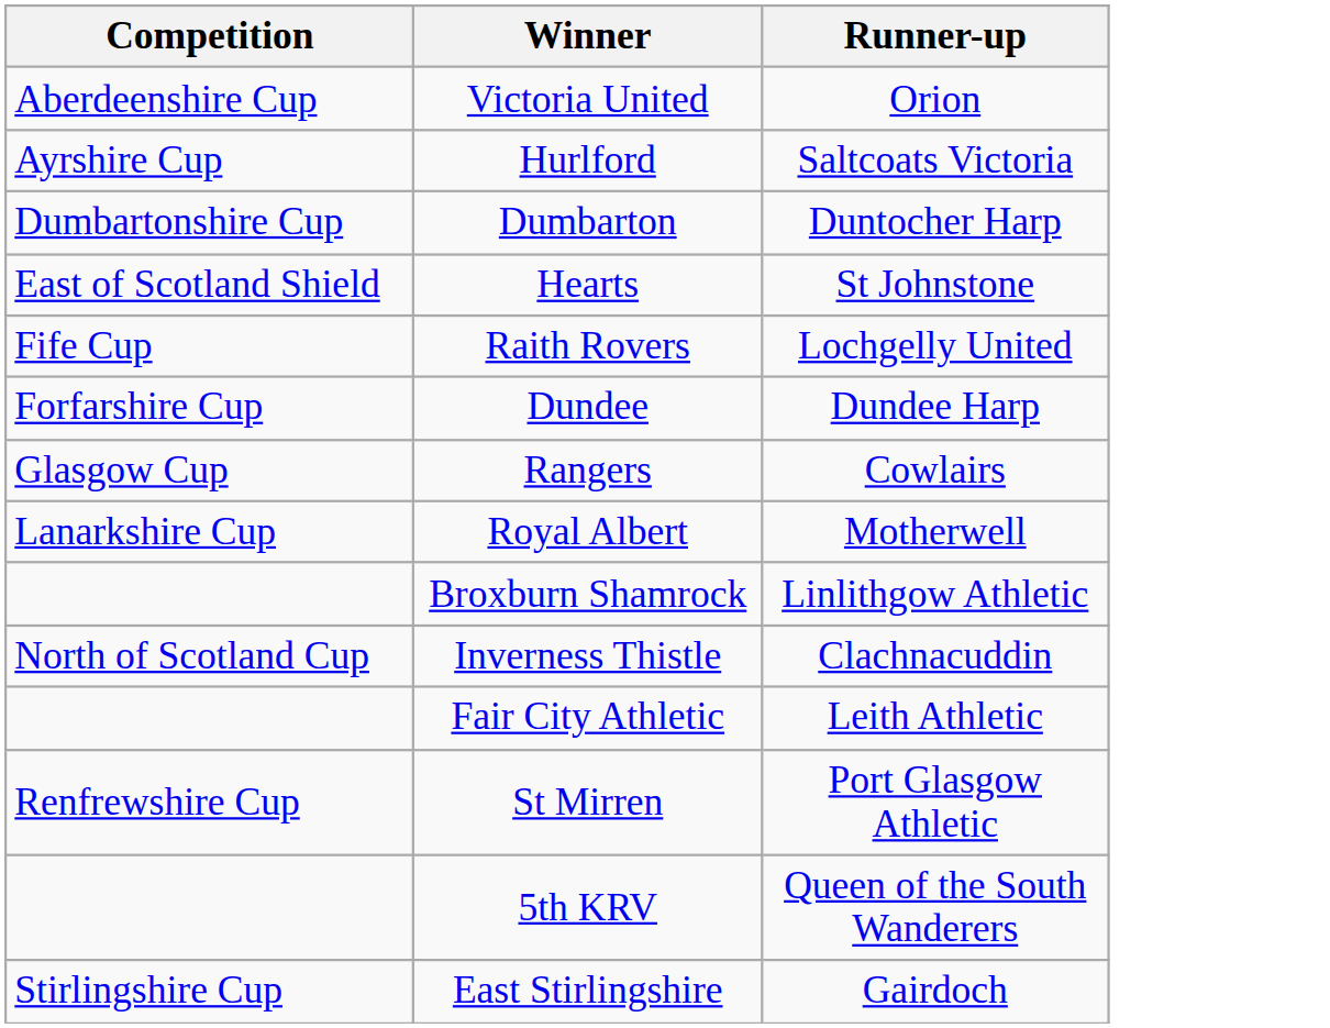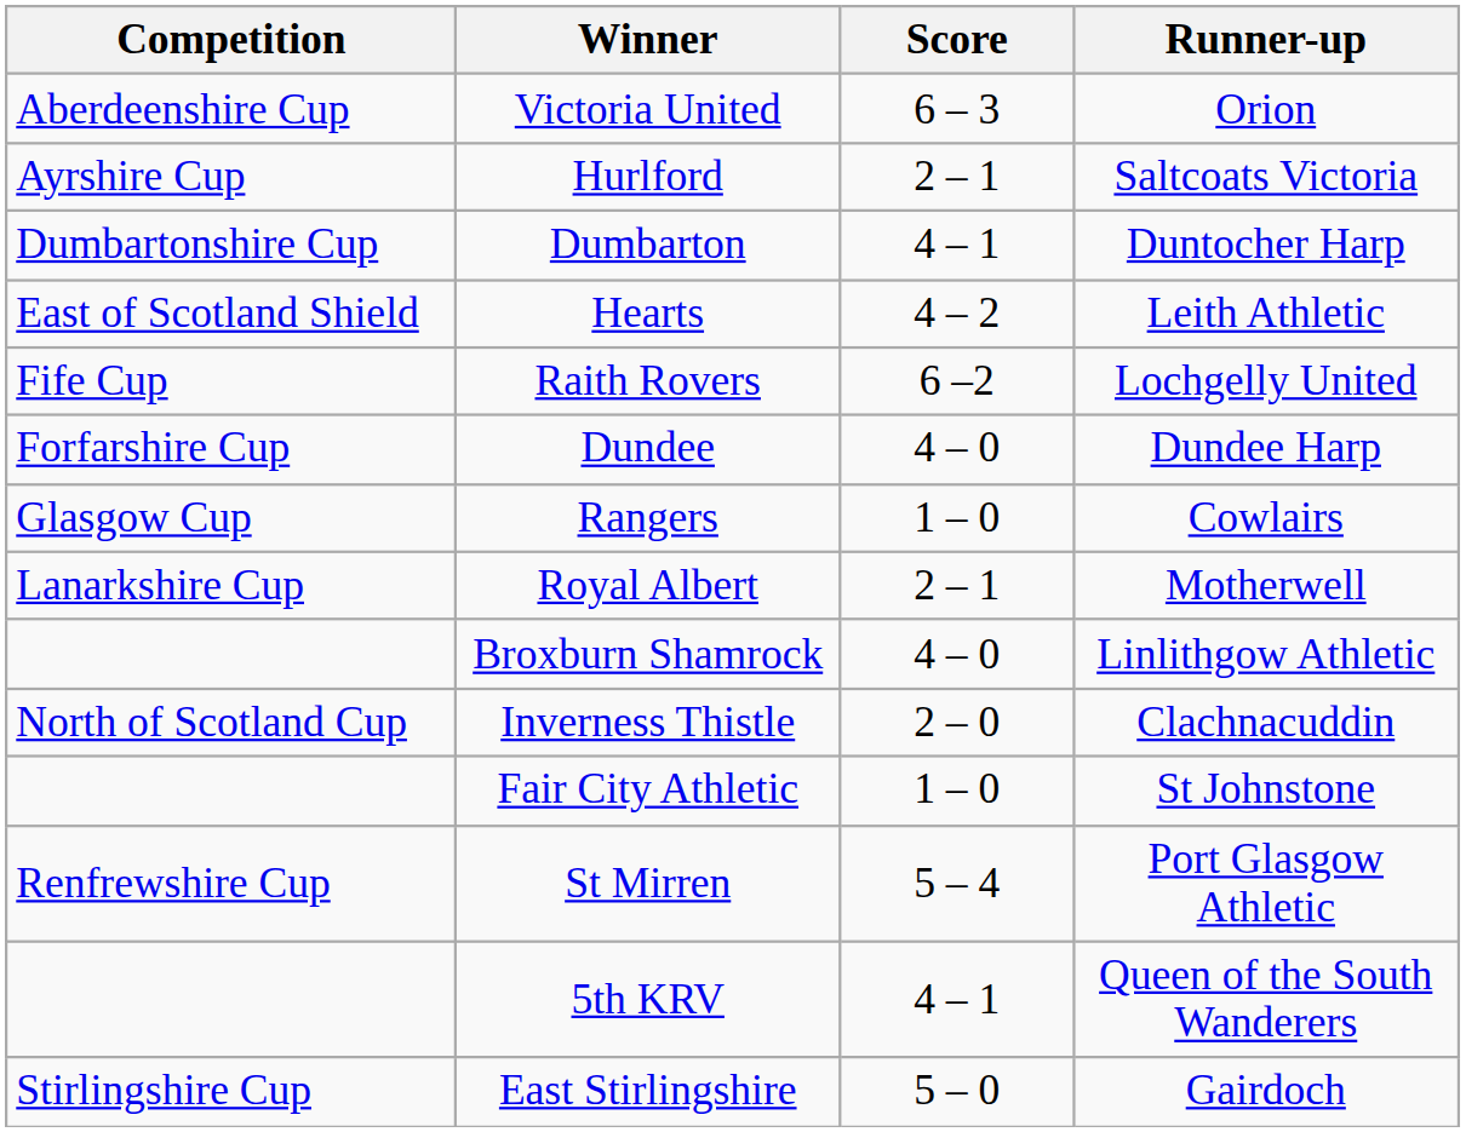+ column: Score | 6 – 3 | 2 – 1 | 4 – 1 | 4 – 2 | 6 –2 | 4 – 0 | 1 – 0 | 2 – 1 | 4 – 0 | 2 – 0 | 1 – 0 | 5 – 4 | 4 – 1 | 5 – 0
Hearts | Runner-up: St Johnstone -> Leith Athletic
Fair City Athletic | Runner-up: Leith Athletic -> St Johnstone
